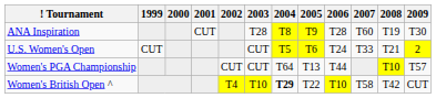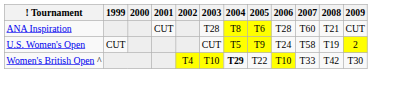ANA Inspiration | 2005: T9 -> T6
ANA Inspiration | 2008: T19 -> T21
ANA Inspiration | 2009: T30 -> CUT
U.S. Women's Open | 2005: T6 -> T9
U.S. Women's Open | 2007: T33 -> T58
U.S. Women's Open | 2008: T21 -> T19
- row: Women's PGA Championship | CUT | CUT | T64 | T13 | T44 | T10 | T57
Women's British Open ^ | 2007: T58 -> T33
Women's British Open ^ | 2009: CUT -> T30
